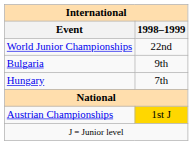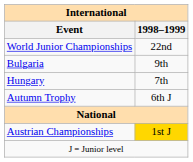+ row: Autumn Trophy | 6th J
